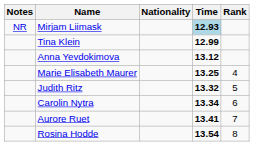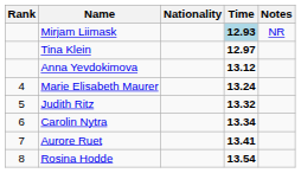columns swapped: Rank <-> Notes
Tina Klein | Time: 12.99 -> 12.97
Marie Elisabeth Maurer | Time: 13.25 -> 13.24
